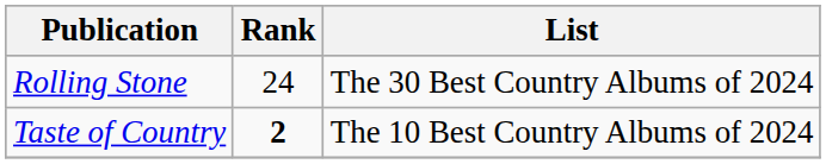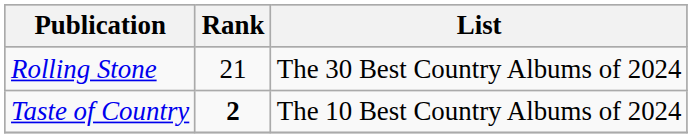Rolling Stone | Rank: 24 -> 21
